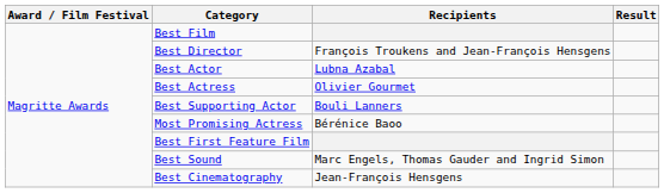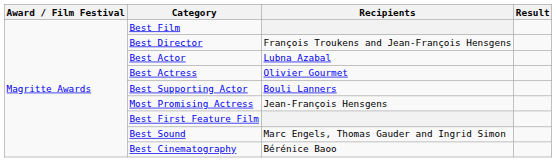Most Promising Actress | Recipients: Bérénice Baoo -> Jean-François Hensgens
Best Cinematography | Recipients: Jean-François Hensgens -> Bérénice Baoo
